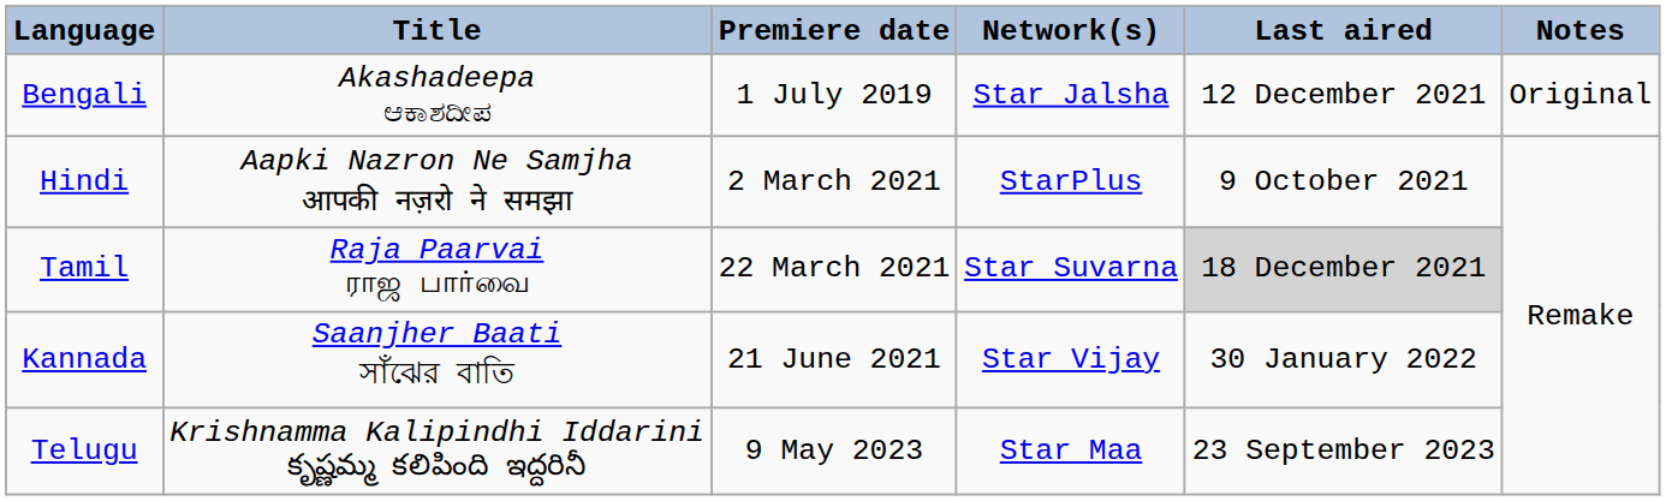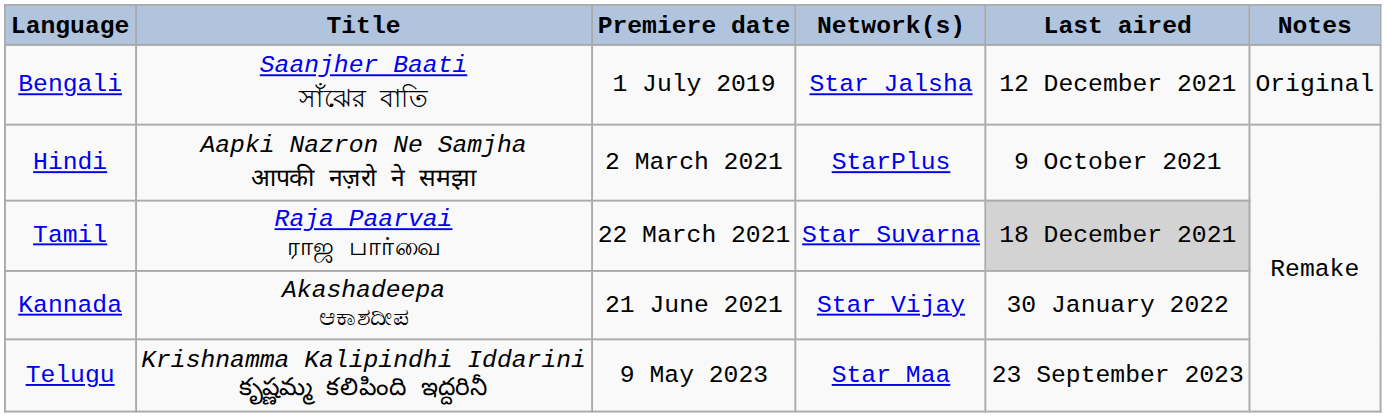Bengali | Title: Akashadeepa ಆಕಾಶದೀಪ -> Saanjher Baati সাঁঝের বাতি
Kannada | Title: Saanjher Baati সাঁঝের বাতি -> Akashadeepa ಆಕಾಶದೀಪ
